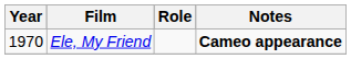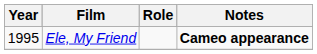Ele, My Friend | Year: 1970 -> 1995
